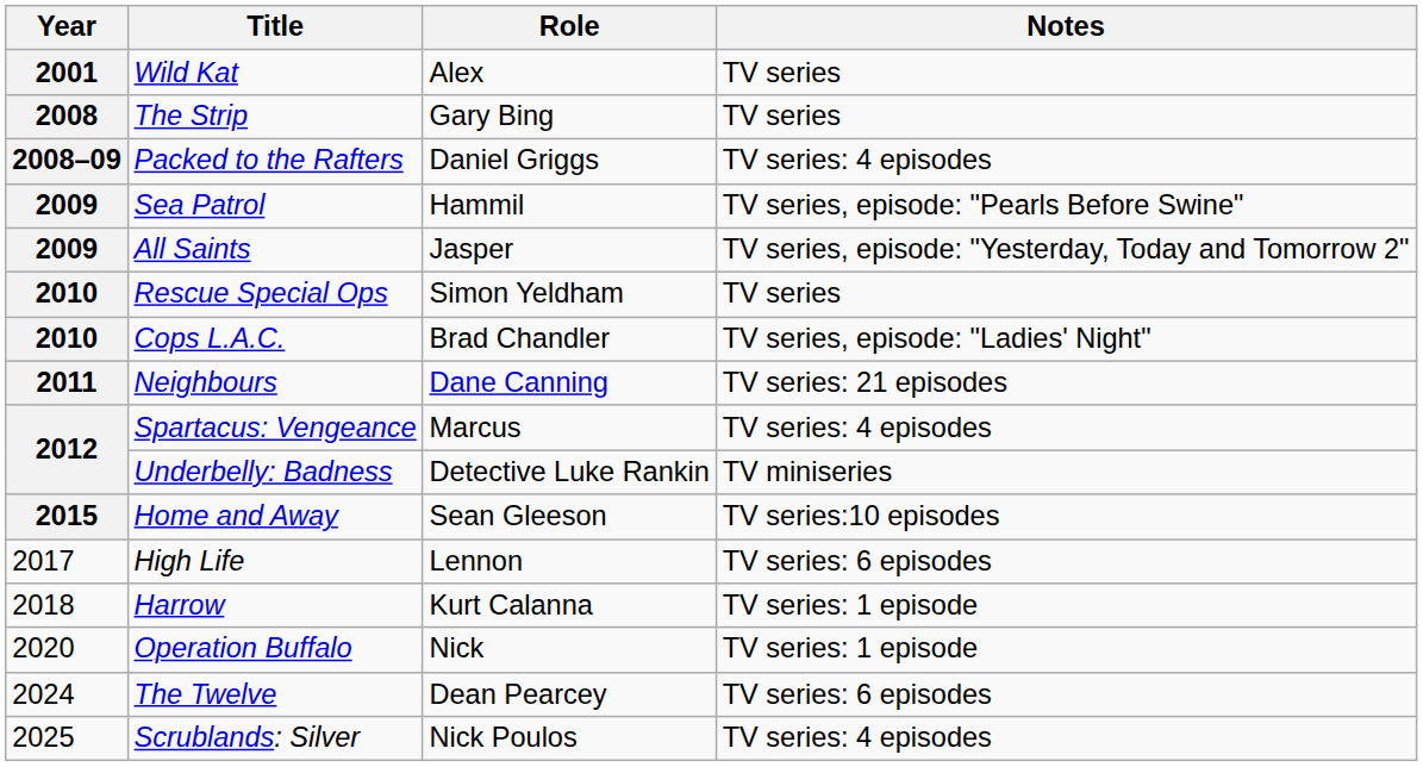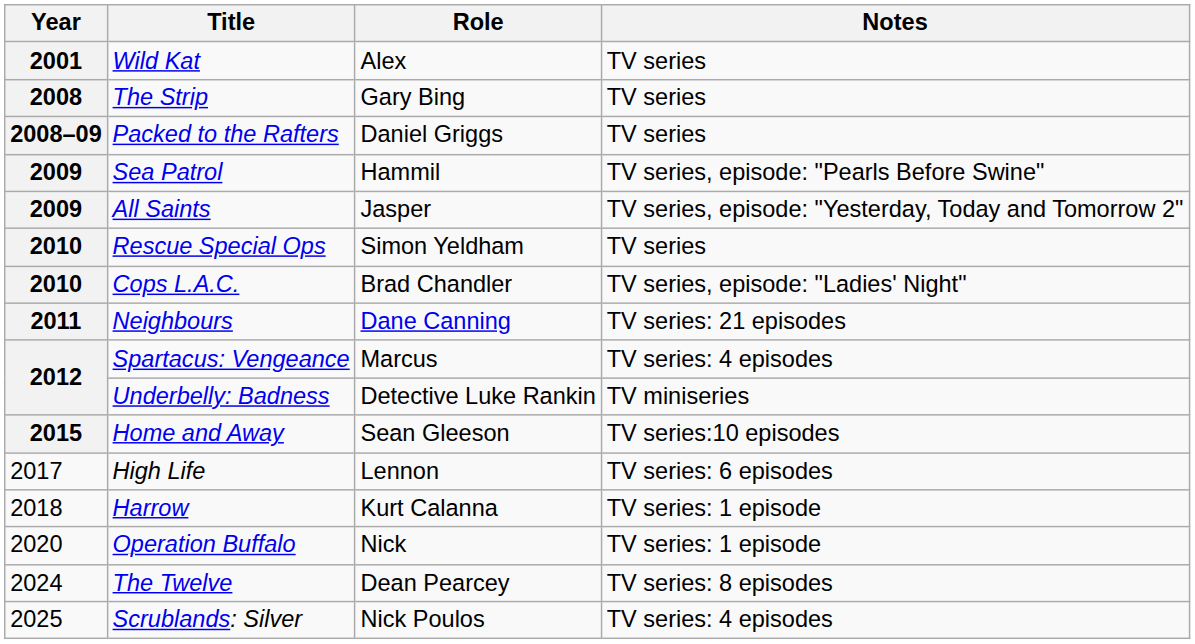Packed to the Rafters | Notes: TV series: 4 episodes -> TV series
The Twelve | Notes: TV series: 6 episodes -> TV series: 8 episodes
